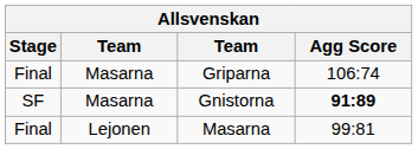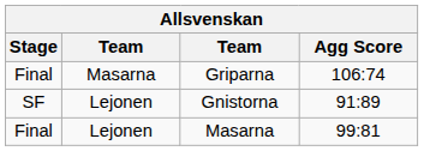Gnistorna | column 2: Masarna -> Lejonen
Gnistorna | Agg Score: bold -> normal
